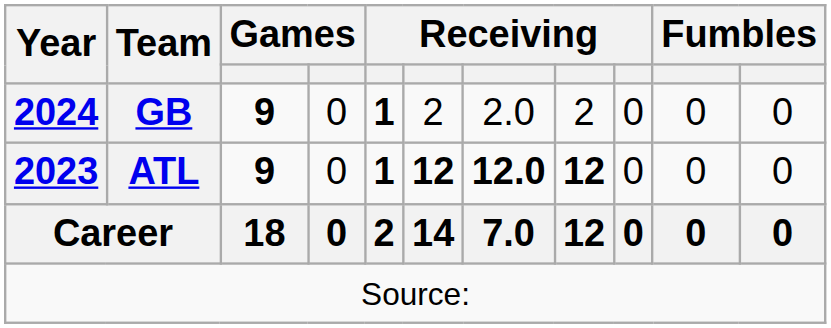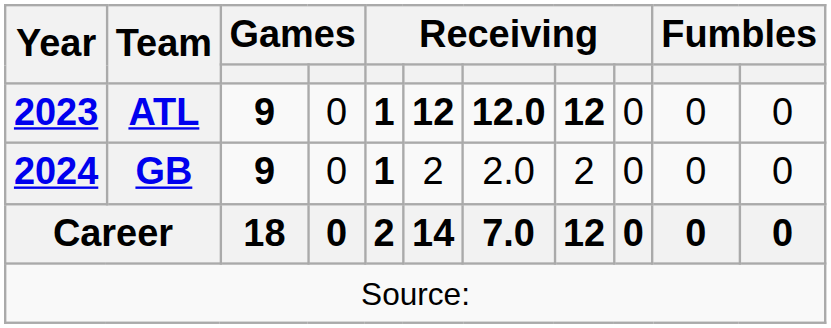rows swapped: ATL <-> GB
